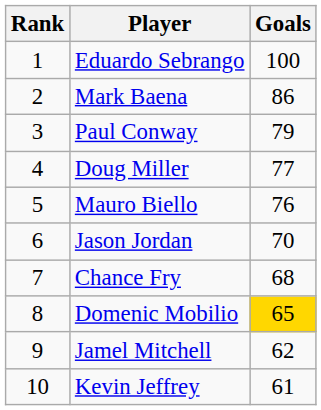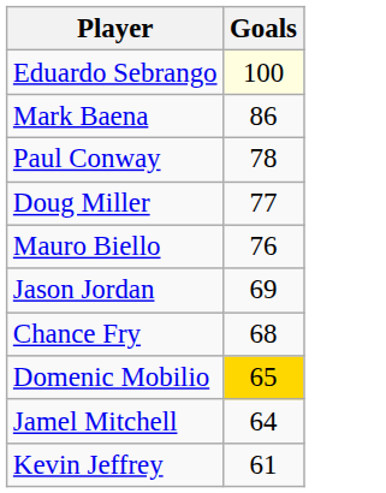- column: Rank | 1 | 2 | 3 | 4 | 5 | 6 | 7 | 8 | 9 | 10
Eduardo Sebrango | Goals: no background -> lightyellow background
Paul Conway | Goals: 79 -> 78
Jason Jordan | Goals: 70 -> 69
Jamel Mitchell | Goals: 62 -> 64
